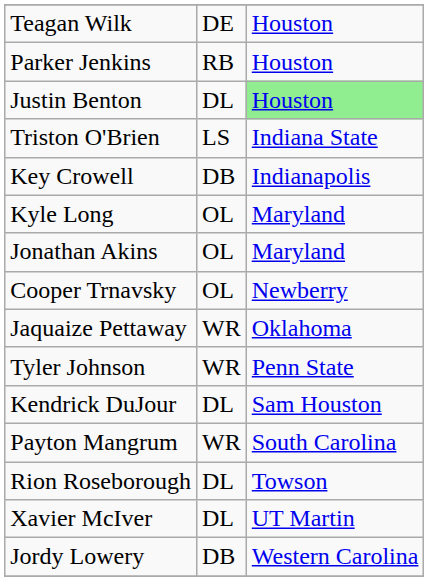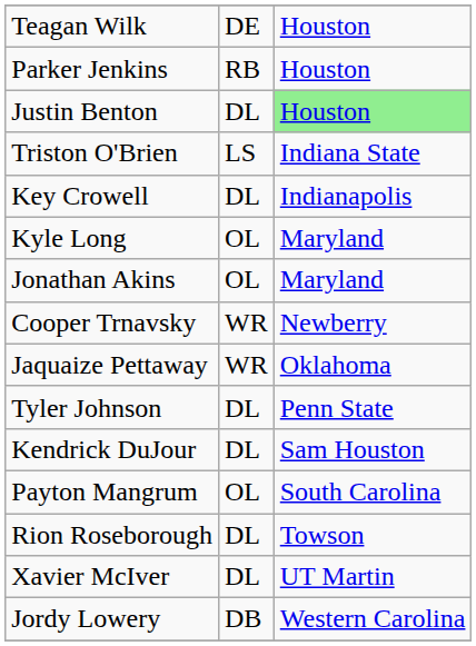Key Crowell | column 2: DB -> DL
Cooper Trnavsky | column 2: OL -> WR
Tyler Johnson | column 2: WR -> DL
Payton Mangrum | column 2: WR -> OL
